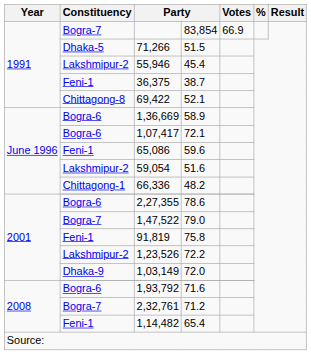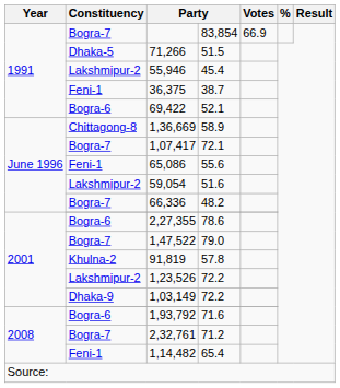69,422 | Constituency: Chittagong-8 -> Bogra-6
1,36,669 | Constituency: Bogra-6 -> Chittagong-8
1,07,417 | Constituency: Bogra-6 -> Bogra-7
65,086 | column 4: 59.6 -> 55.6
66,336 | Constituency: Chittagong-1 -> Bogra-7
91,819 | Constituency: Feni-1 -> Khulna-2
91,819 | column 4: 75.8 -> 57.8
1,03,149 | column 4: 72.0 -> 72.2
